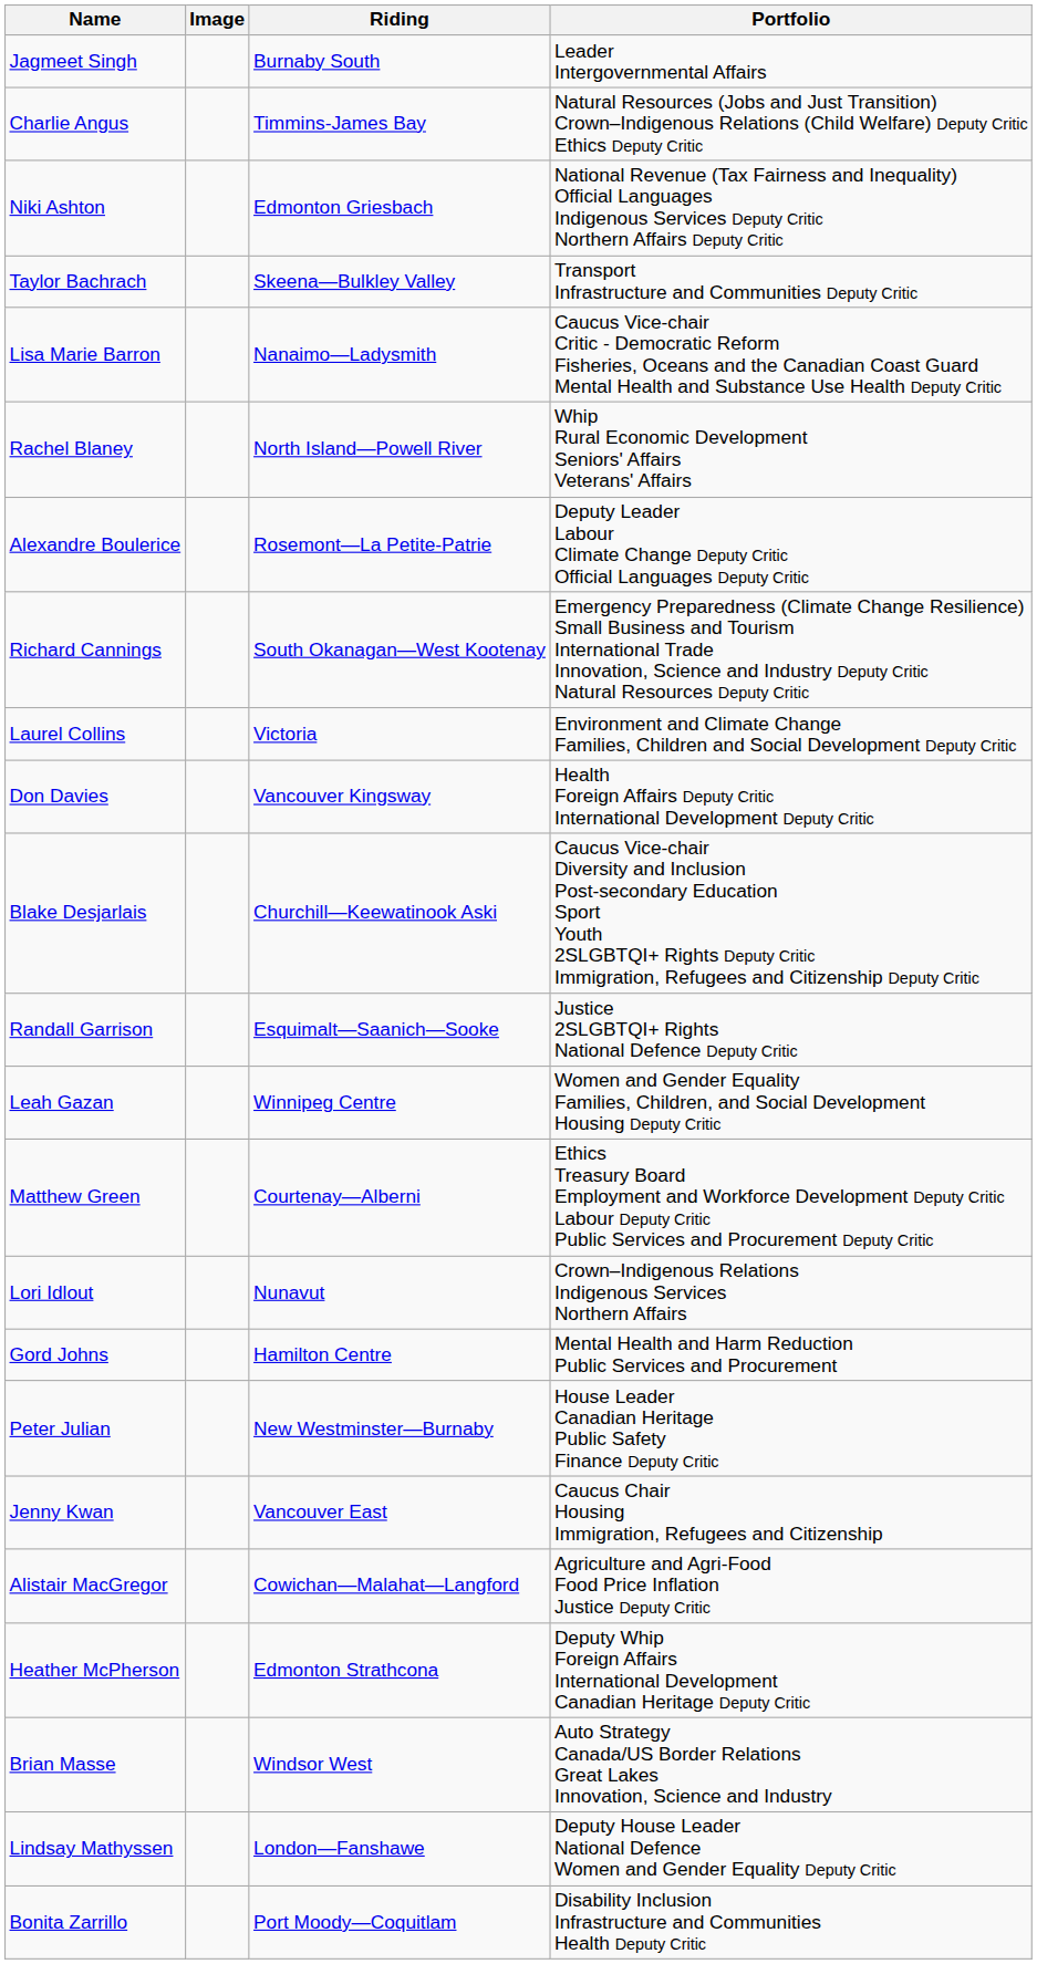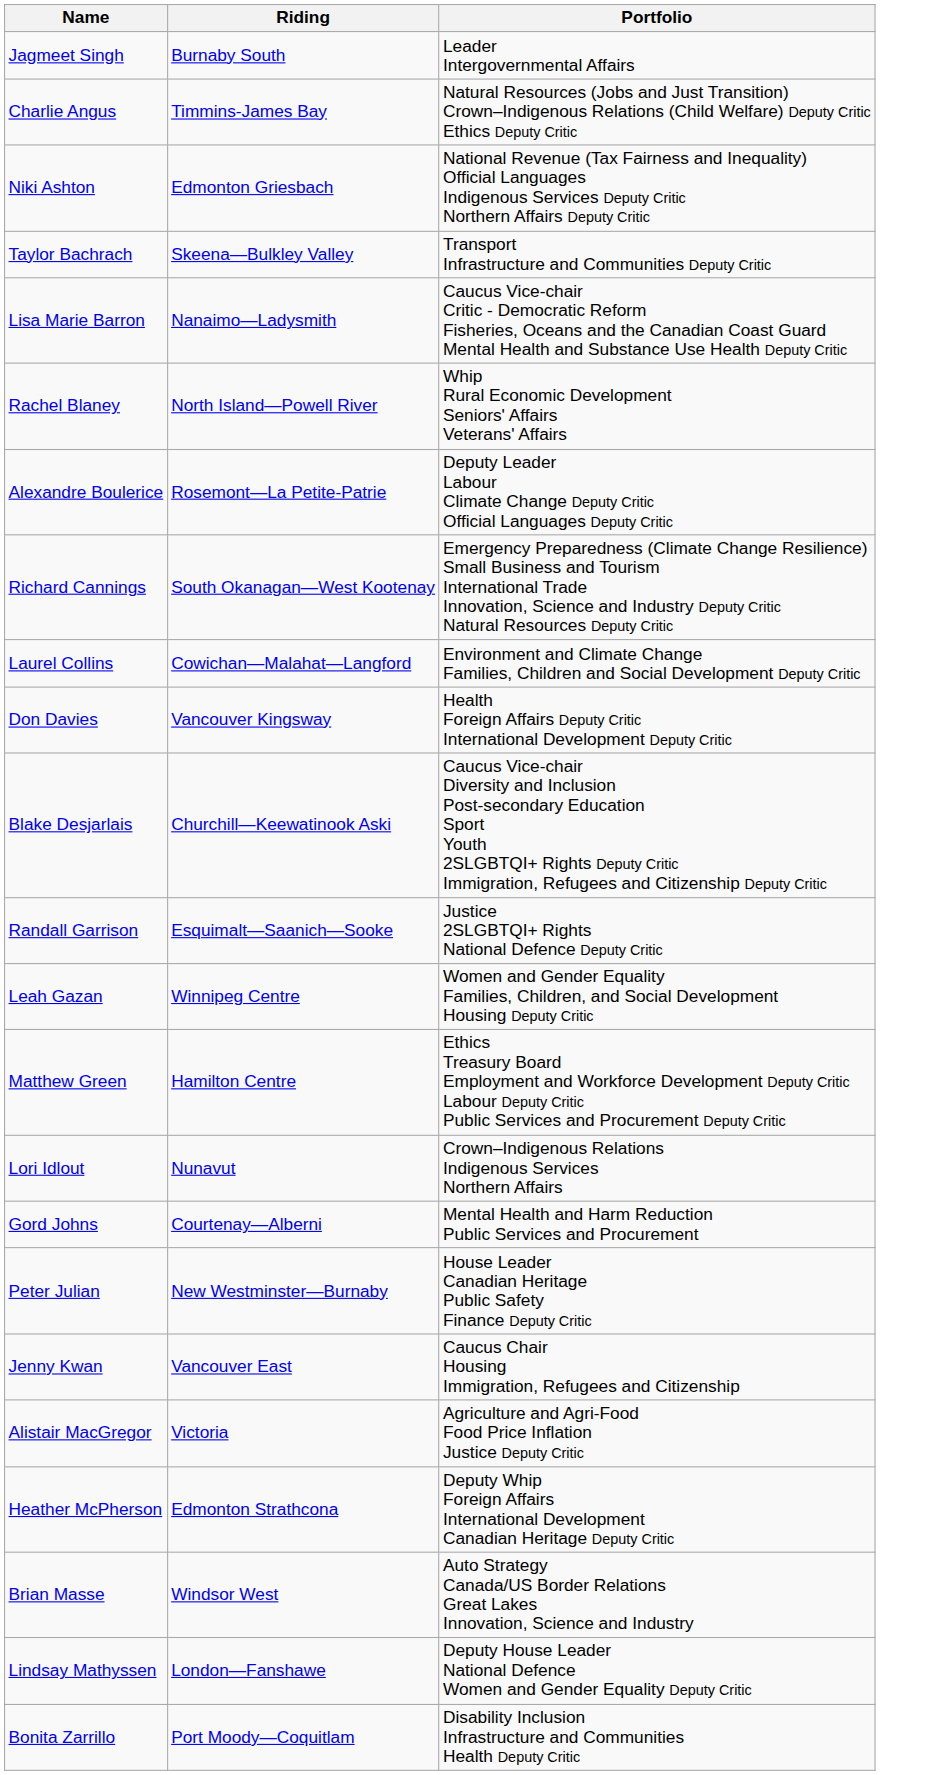- column: Image
Laurel Collins | Riding: Victoria -> Cowichan—Malahat—Langford
Matthew Green | Riding: Courtenay—Alberni -> Hamilton Centre
Gord Johns | Riding: Hamilton Centre -> Courtenay—Alberni
Alistair MacGregor | Riding: Cowichan—Malahat—Langford -> Victoria
